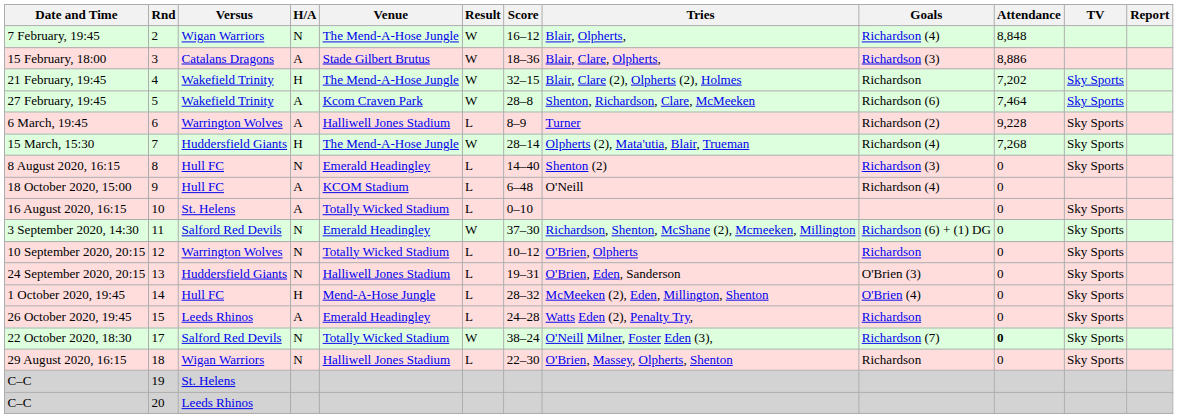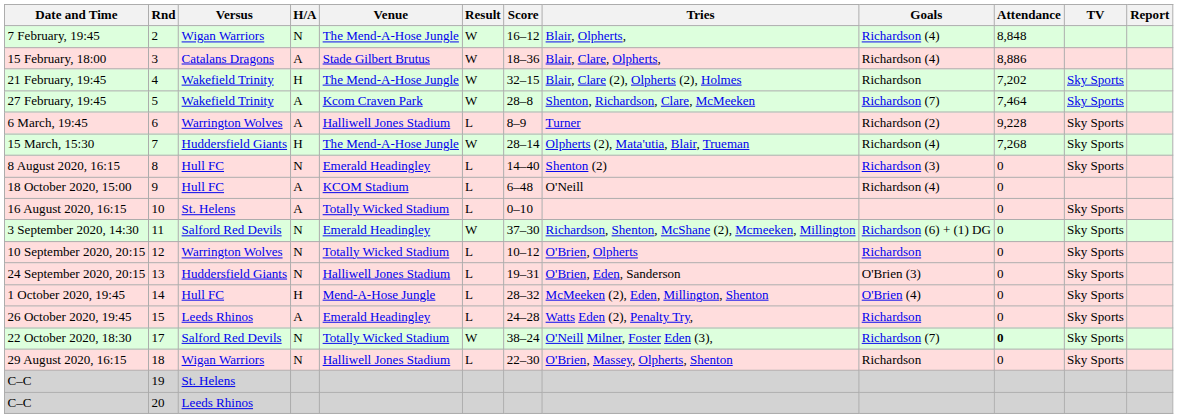15 February, 18:00 | Goals: Richardson (3) -> Richardson (4)
27 February, 19:45 | Goals: Richardson (6) -> Richardson (7)
